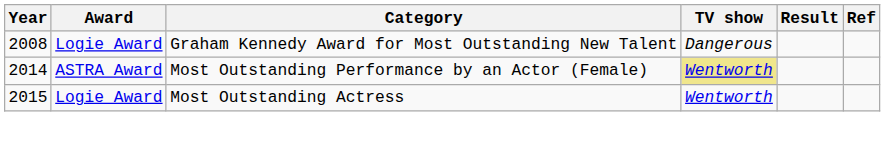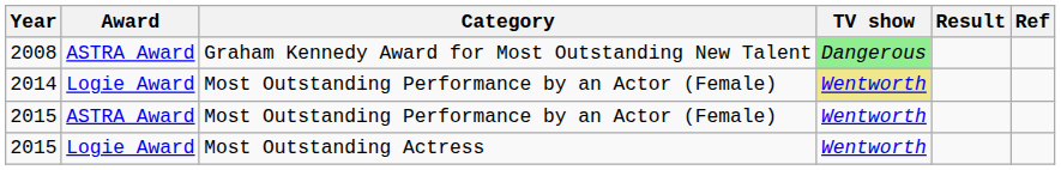2008 | Award: Logie Award -> ASTRA Award
2008 | TV show: no background -> lightgreen background
2014 | Award: ASTRA Award -> Logie Award
+ row: 2015 | ASTRA Award | Most Outstanding Performance by an Actor (Female) | Wentworth
